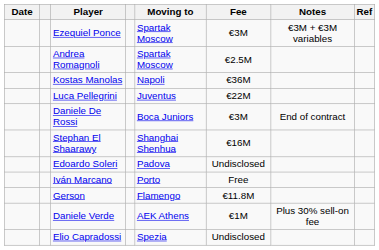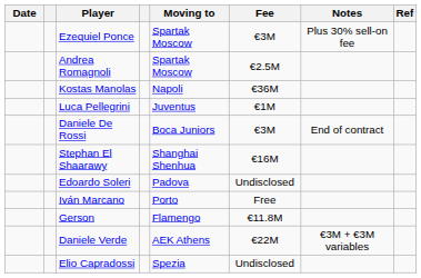Ezequiel Ponce | Notes: €3M + €3M variables -> Plus 30% sell-on fee
Luca Pellegrini | Fee: €22M -> €1M
Daniele Verde | Fee: €1M -> €22M
Daniele Verde | Notes: Plus 30% sell-on fee -> €3M + €3M variables
